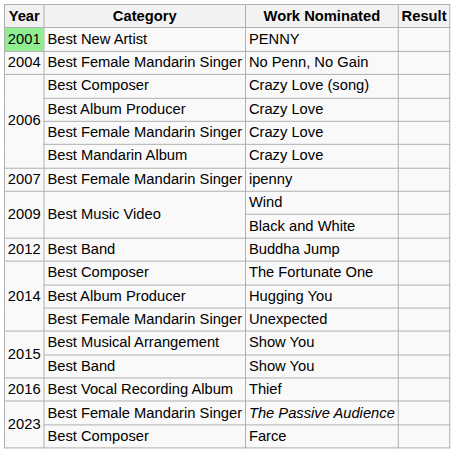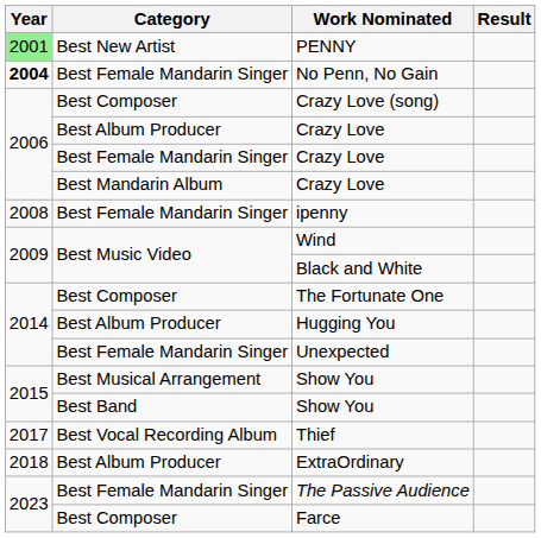No Penn, No Gain | Year: normal -> bold
ipenny | Year: 2007 -> 2008
- row: 2012 | Best Band | Buddha Jump
Thief | Year: 2016 -> 2017
+ row: 2018 | Best Album Producer | ExtraOrdinary
